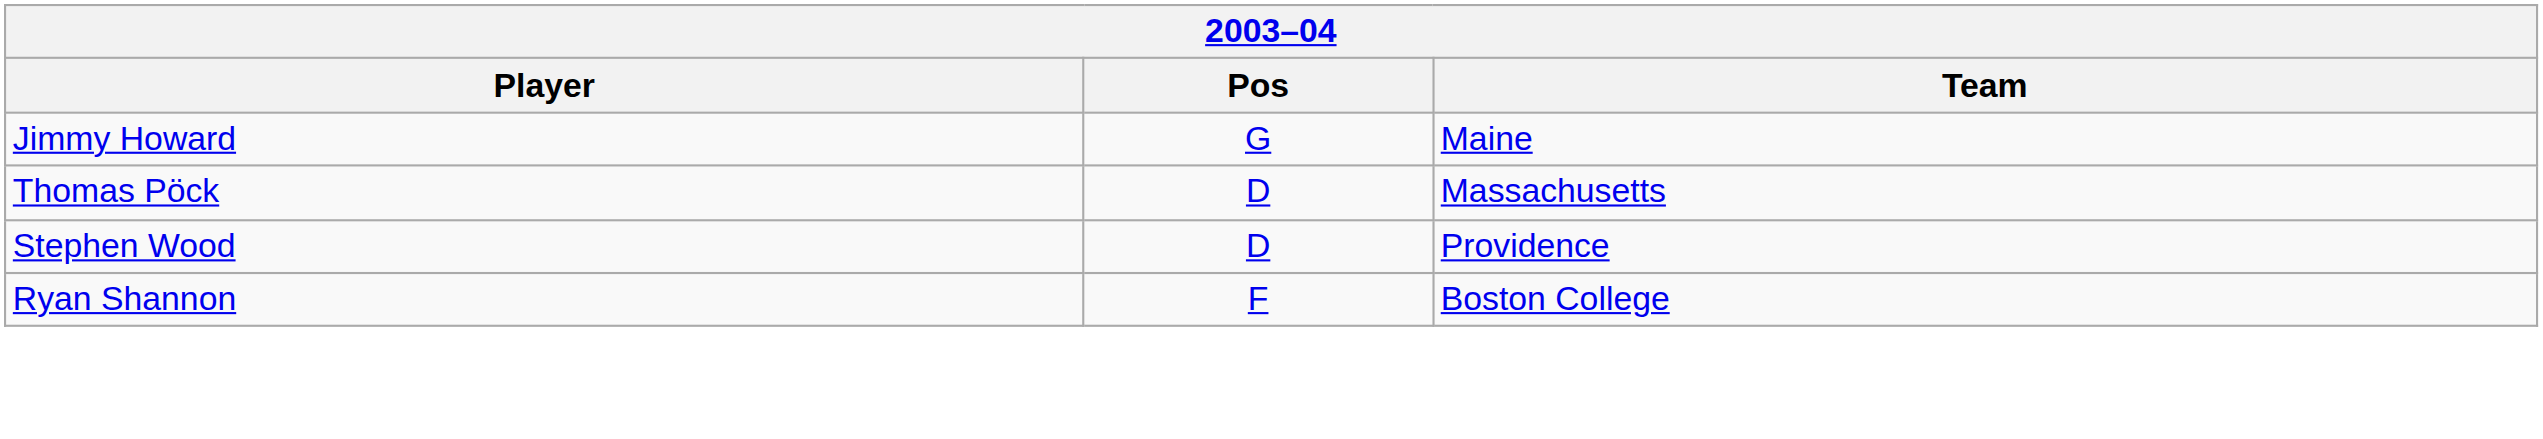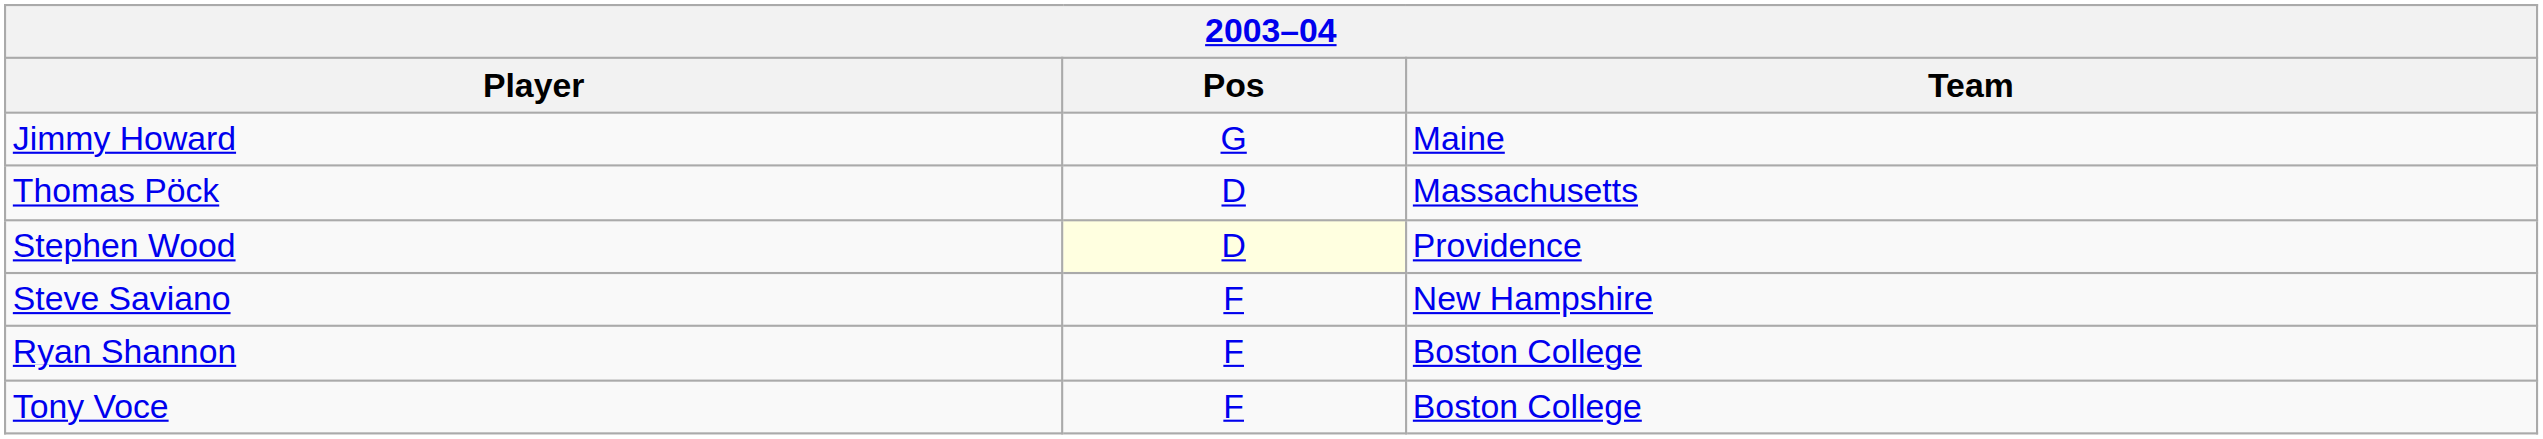Stephen Wood | Pos: no background -> lightyellow background
+ row: Steve Saviano | F | New Hampshire
+ row: Tony Voce | F | Boston College
